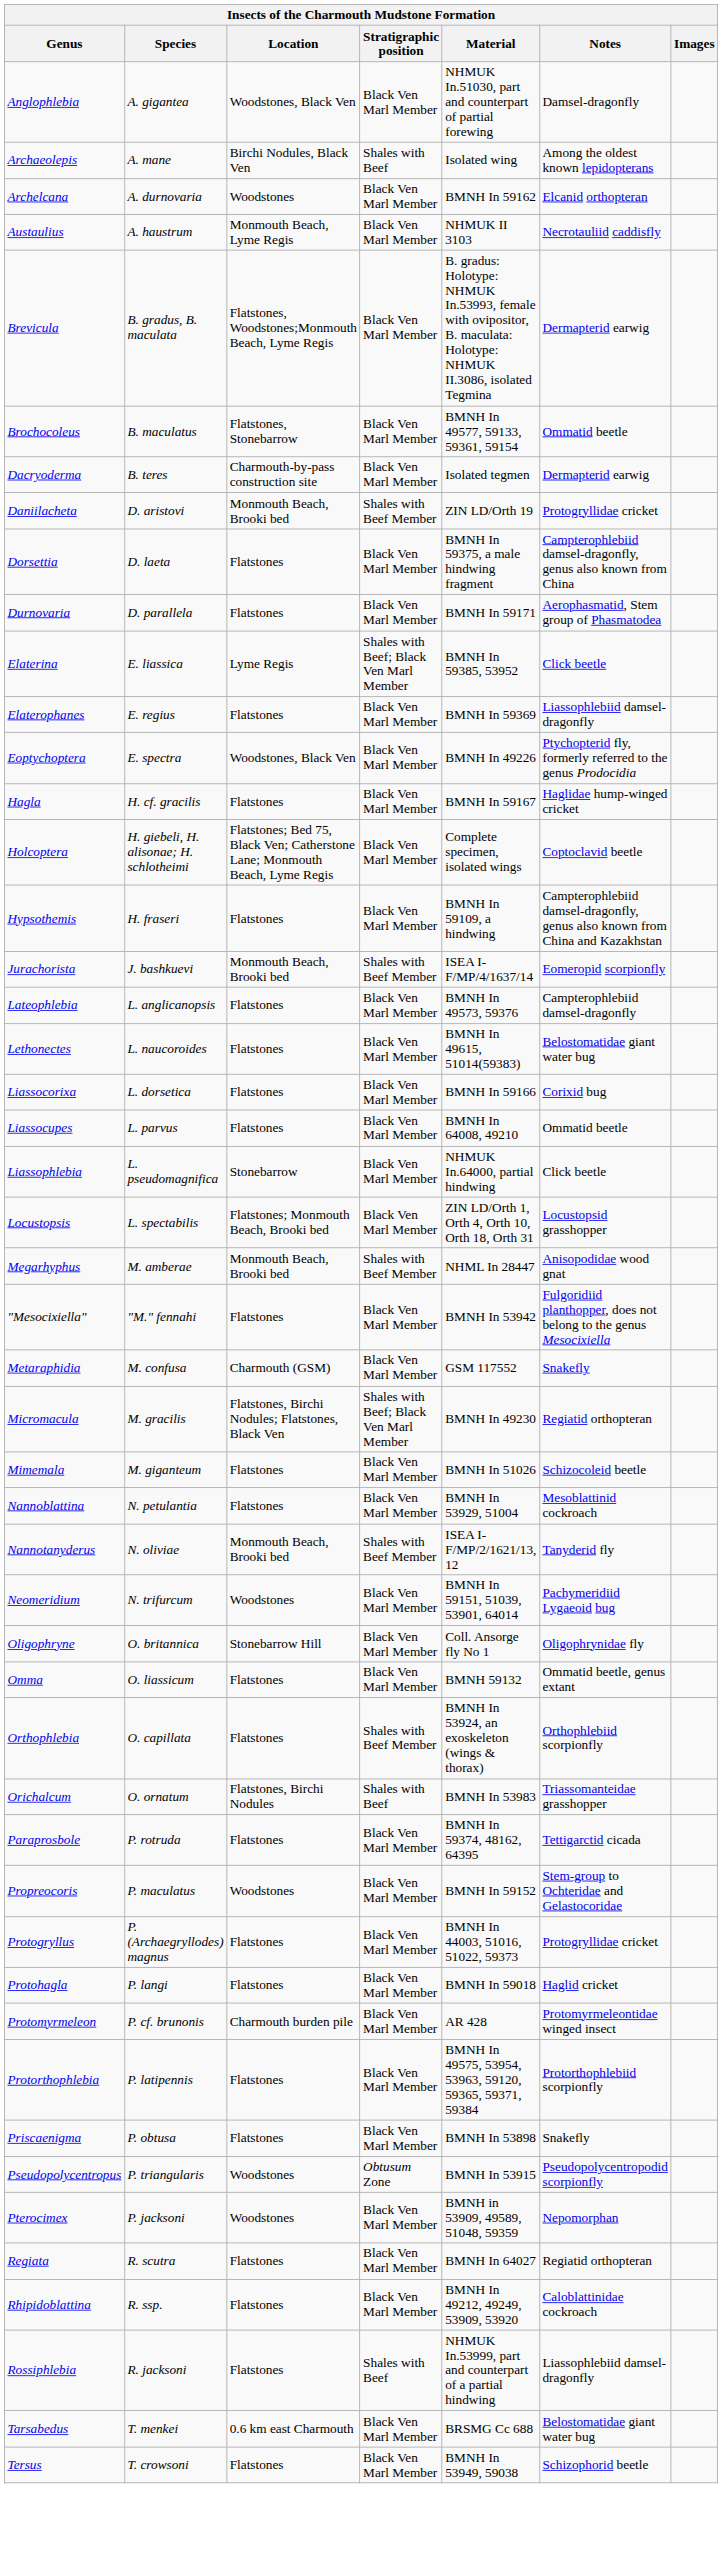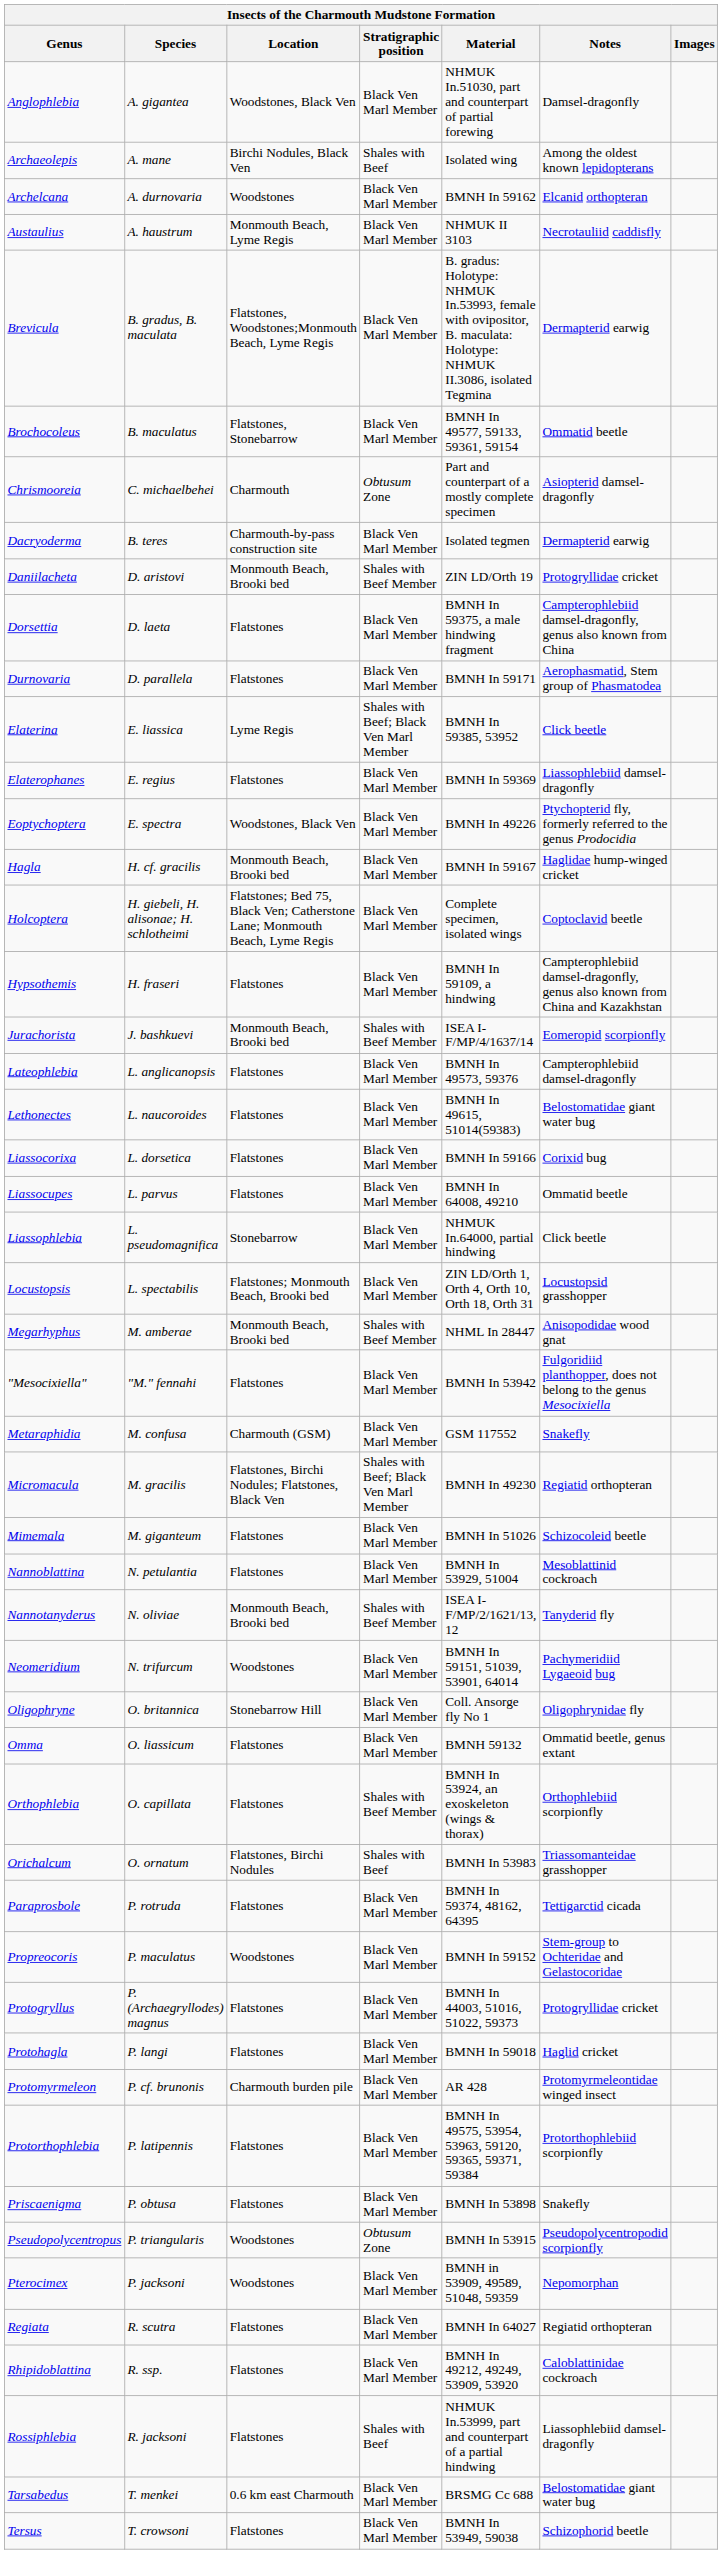+ row: Chrismooreia | C. michaelbehei | Charmouth | Obtusum Zone | Part and counterpart of a mostly complete specimen | Asiopterid damsel-dragonfly
Hagla | Location: Flatstones -> Monmouth Beach, Brooki bed
